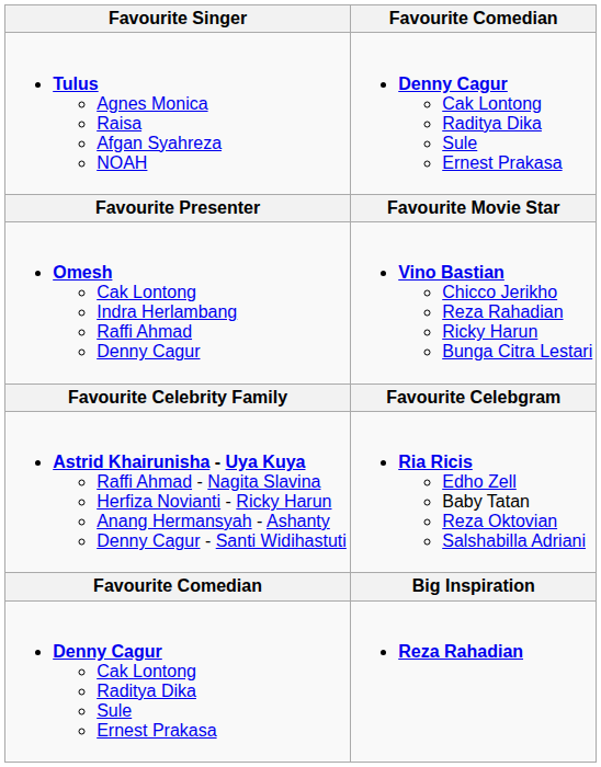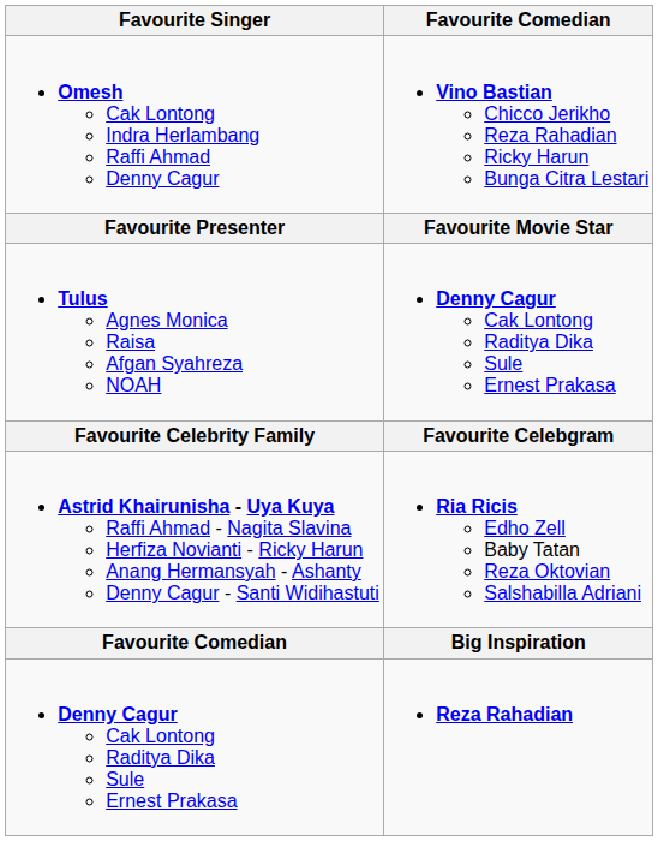rows swapped: Tulus Agnes Monica Raisa Afgan Syahreza NOAH <-> Omesh Cak Lontong Indra Herlambang Raffi Ahmad Denny Cagur
